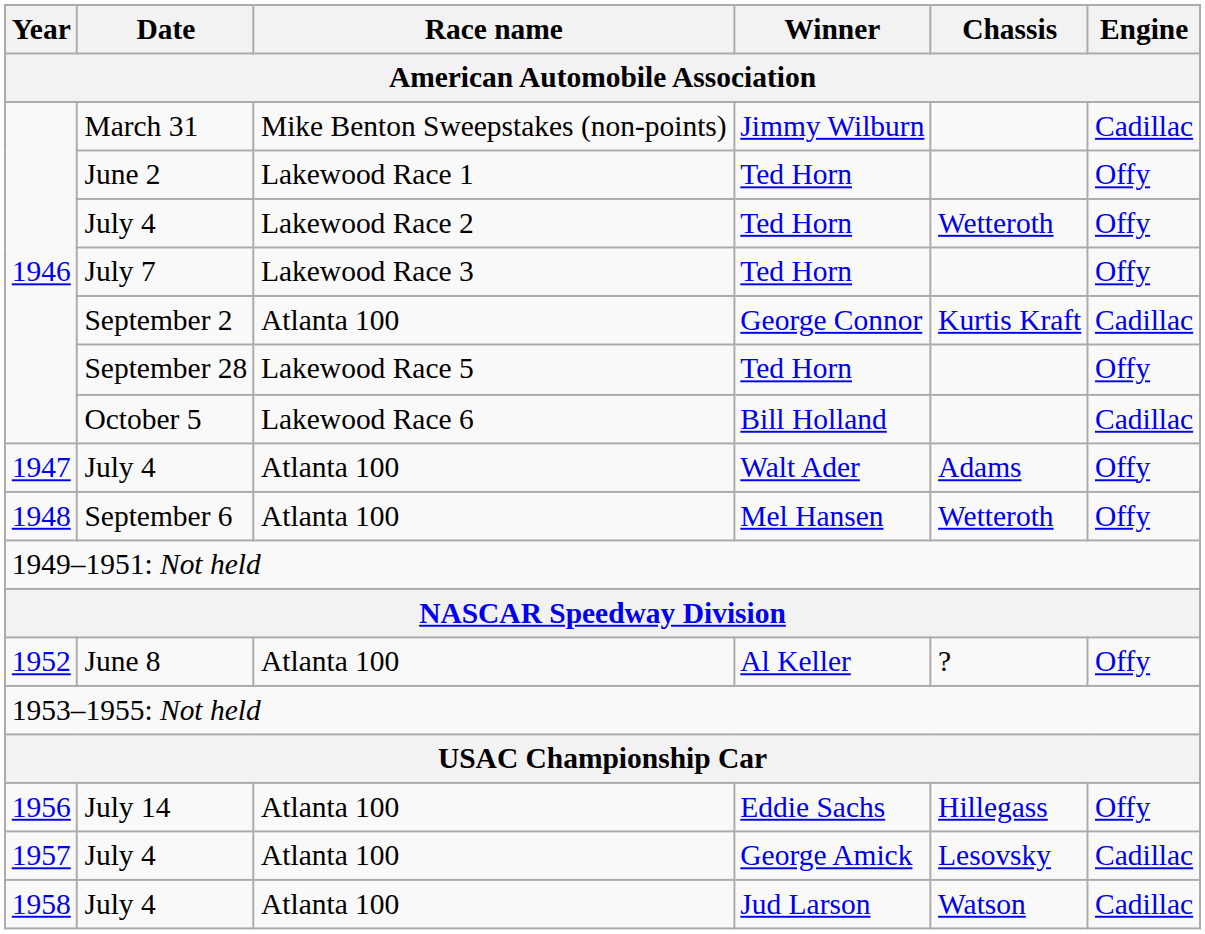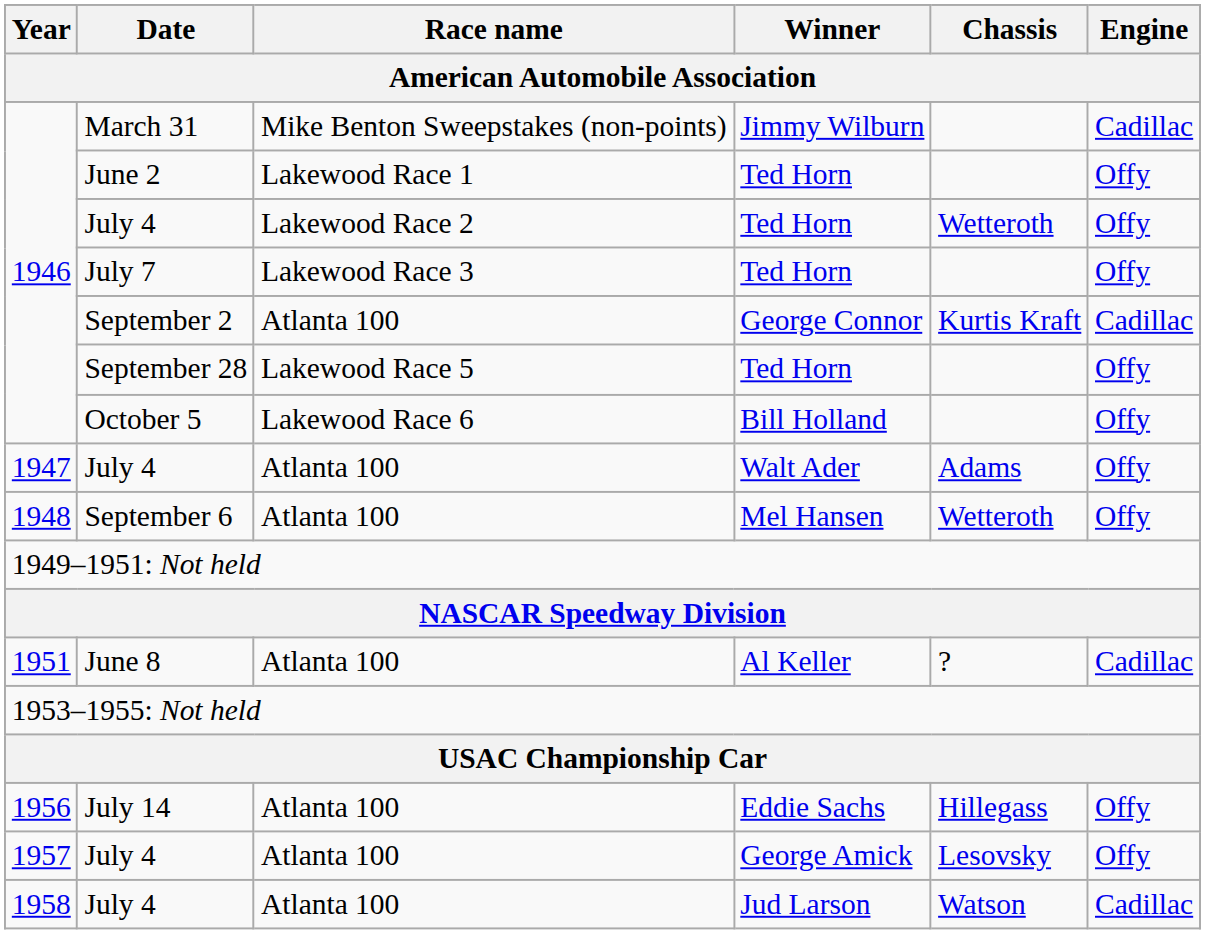October 5 | Engine: Cadillac -> Offy
June 8 | Year: 1952 -> 1951
June 8 | Engine: Offy -> Cadillac
July 4 / George Amick | Engine: Cadillac -> Offy
